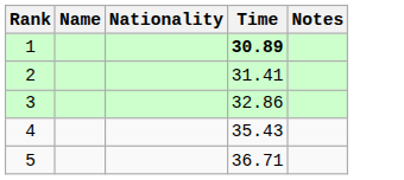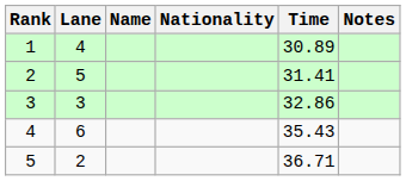+ column: Lane | 4 | 5 | 3 | 6 | 2
1 | Time: bold -> normal
